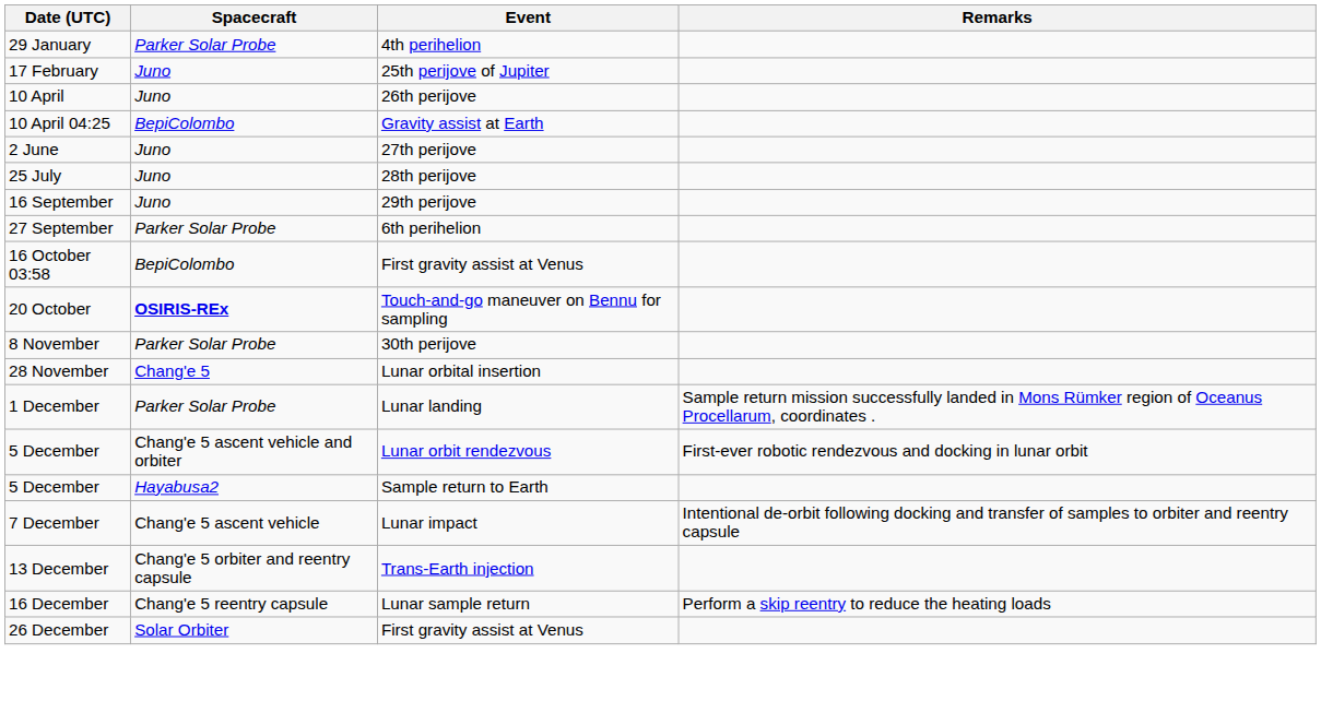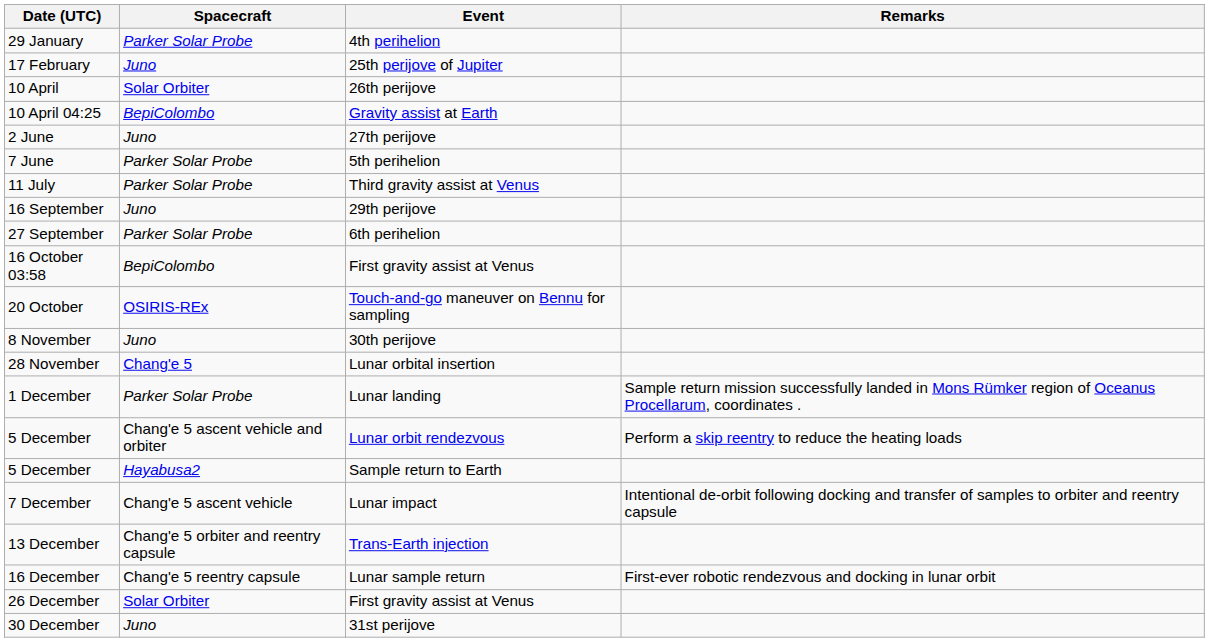10 April | Spacecraft: Juno -> Solar Orbiter
+ row: 7 June | Parker Solar Probe | 5th perihelion
+ row: 11 July | Parker Solar Probe | Third gravity assist at Venus
- row: 25 July | Juno | 28th perijove
20 October | Spacecraft: bold -> normal
8 November | Spacecraft: Parker Solar Probe -> Juno
5 December / Lunar orbit rendezvous | Remarks: First-ever robotic rendezvous and docking in lunar orbit -> Perform a skip reentry to reduce the heating loads
16 December | Remarks: Perform a skip reentry to reduce the heating loads -> First-ever robotic rendezvous and docking in lunar orbit
+ row: 30 December | Juno | 31st perijove
